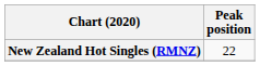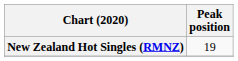New Zealand Hot Singles (RMNZ) | Peak position: 22 -> 19
